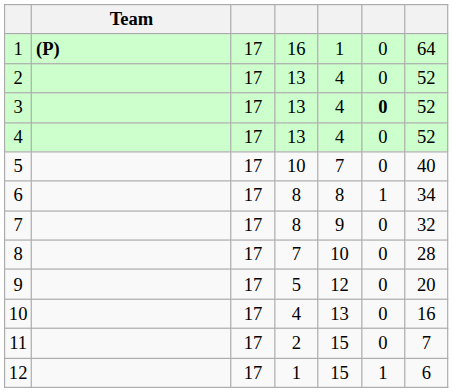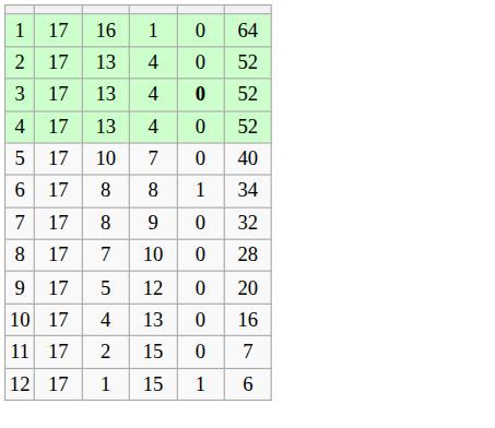- column: Team | (P)
